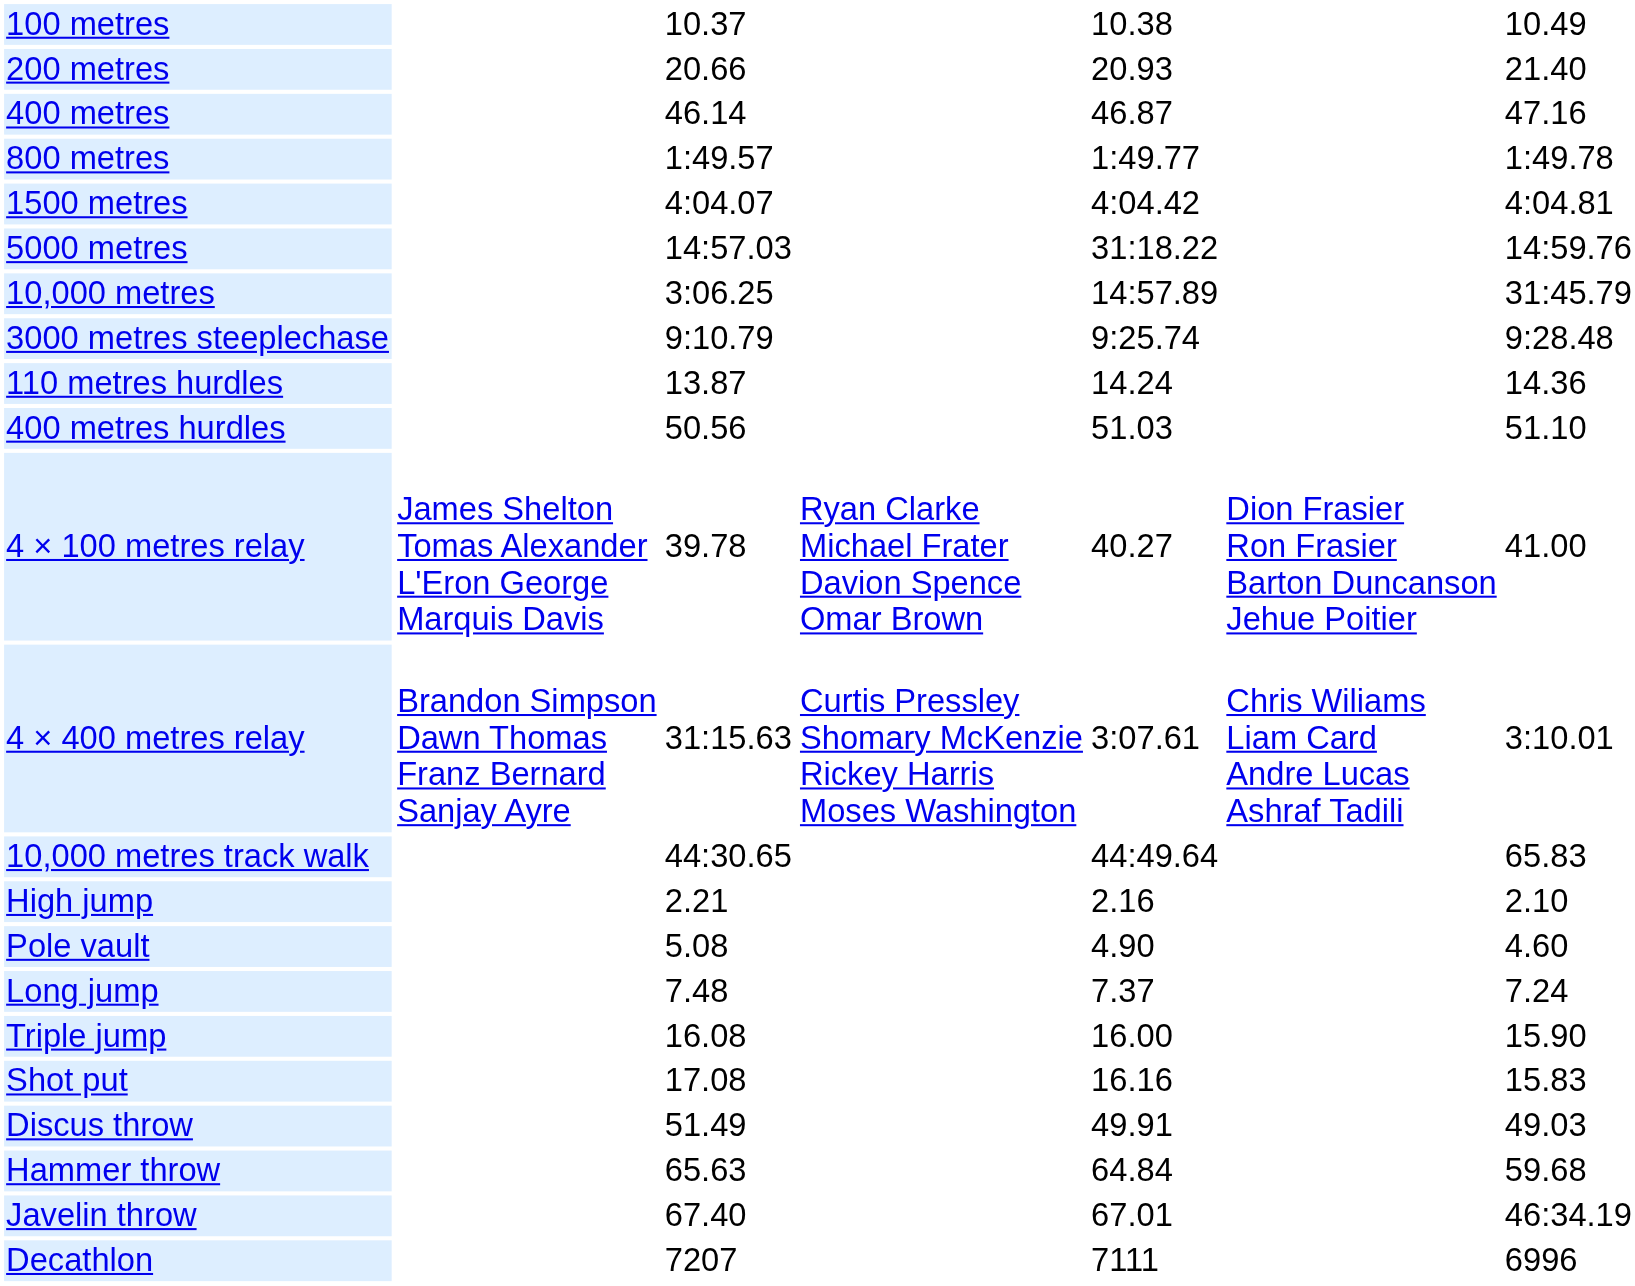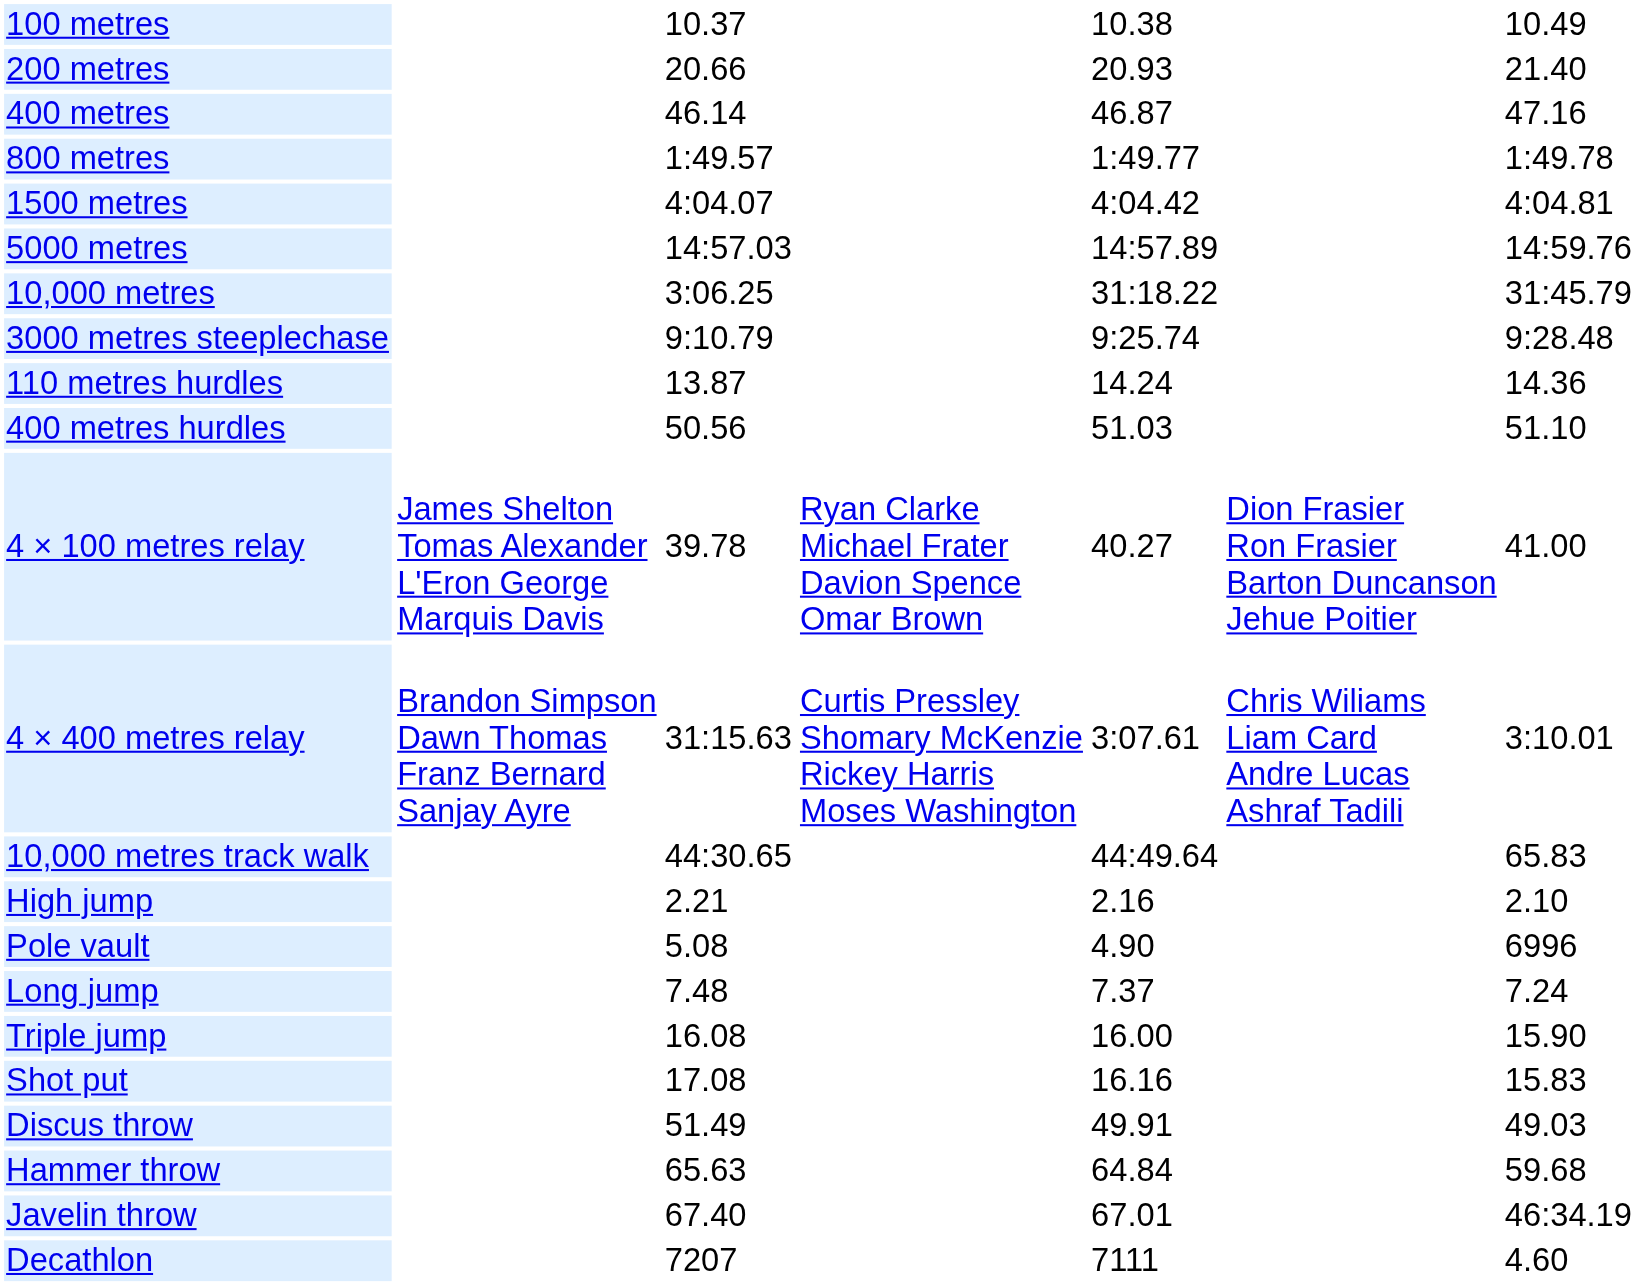5000 metres | column 5: 31:18.22 -> 14:57.89
10,000 metres | column 5: 14:57.89 -> 31:18.22
Pole vault | column 7: 4.60 -> 6996
Decathlon | column 7: 6996 -> 4.60
